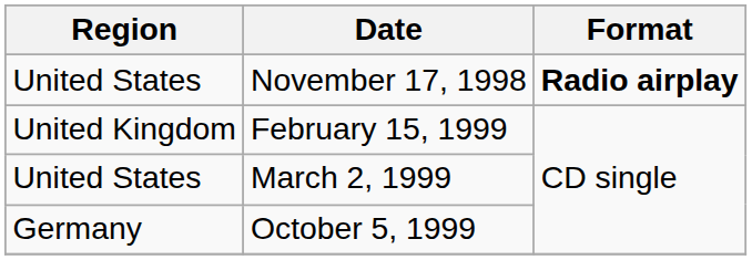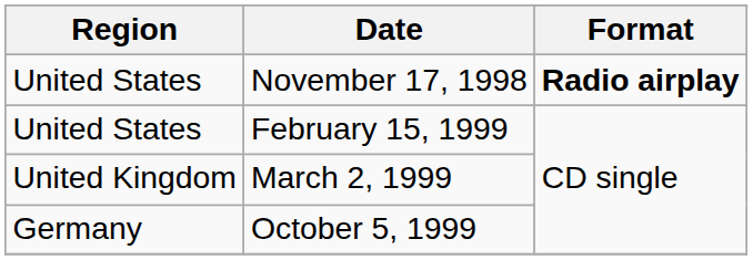February 15, 1999 | Region: United Kingdom -> United States
March 2, 1999 | Region: United States -> United Kingdom
